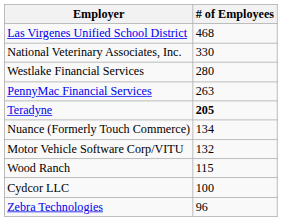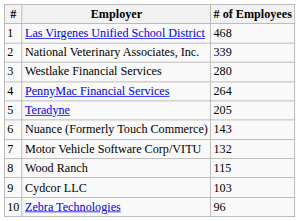+ column: # | 1 | 2 | 3 | 4 | 5 | 6 | 7 | 8 | 9 | 10
National Veterinary Associates, Inc. | # of Employees: 330 -> 339
PennyMac Financial Services | # of Employees: 263 -> 264
Teradyne | # of Employees: bold -> normal
Nuance (Formerly Touch Commerce) | # of Employees: 134 -> 143
Cydcor LLC | # of Employees: 100 -> 103
